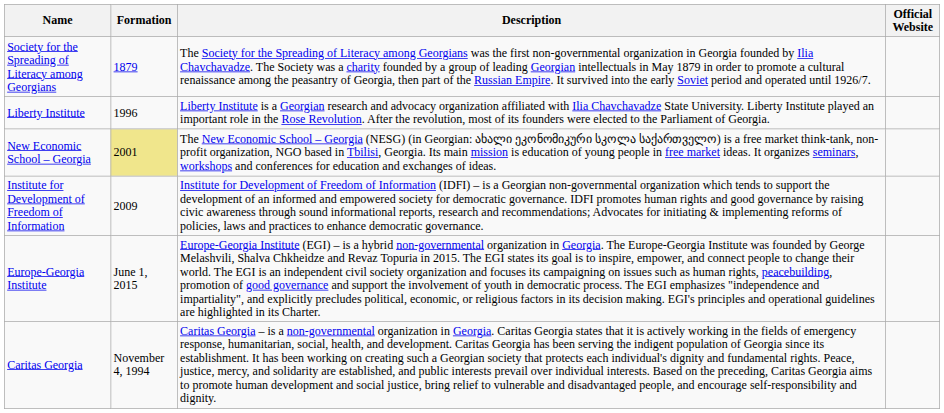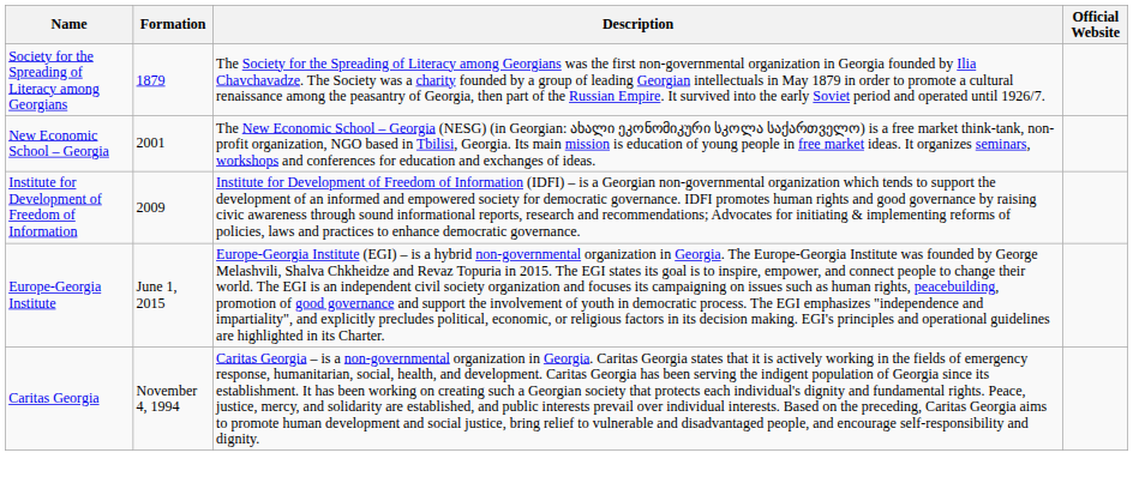- row: Liberty Institute | 1996 | Liberty Institute is a Georgian research and advocacy organization affiliated with Ilia Chavchavadze State University. Liberty Institute played an important role in the Rose Revolution. After the revolution, most of its founders were elected to the Parliament of Georgia.
New Economic School – Georgia | Formation: khaki background -> no background
